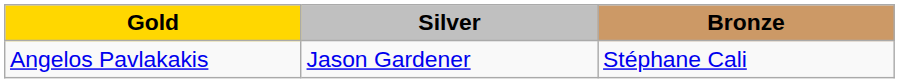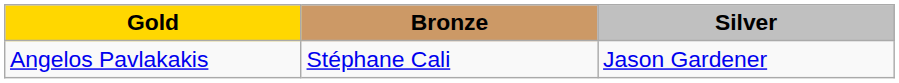columns swapped: Silver <-> Bronze
